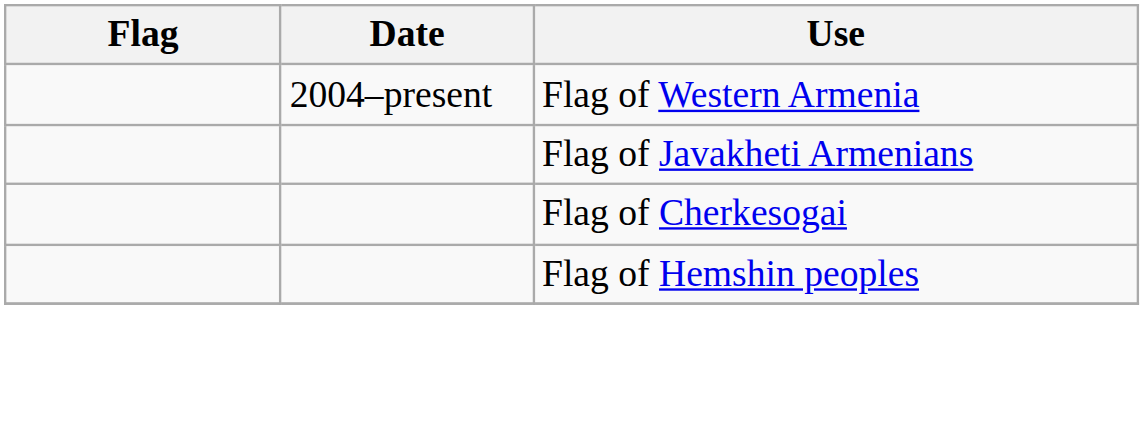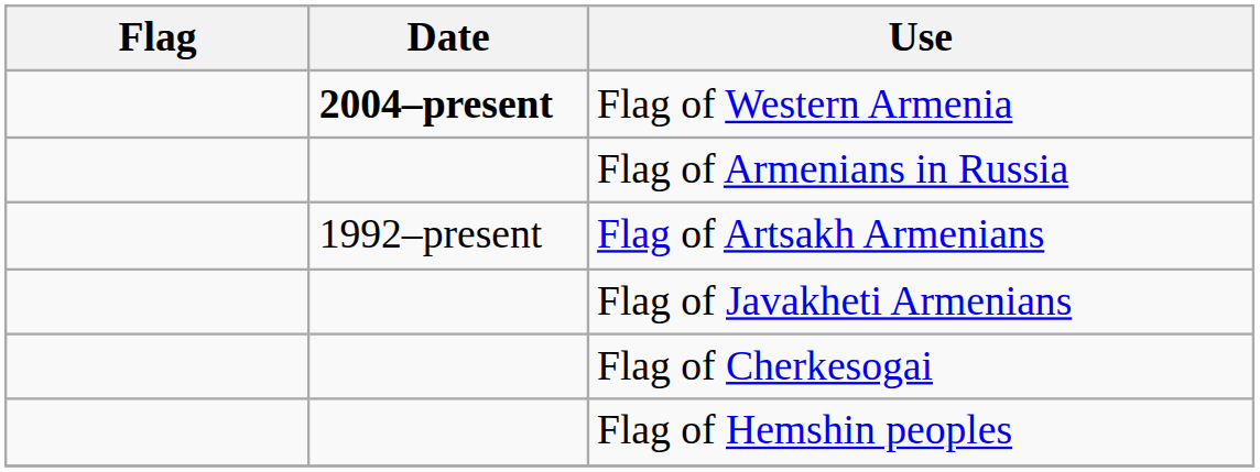Flag of Western Armenia | Date: normal -> bold
+ row: Flag of Armenians in Russia
+ row: 1992–present | Flag of Artsakh Armenians
